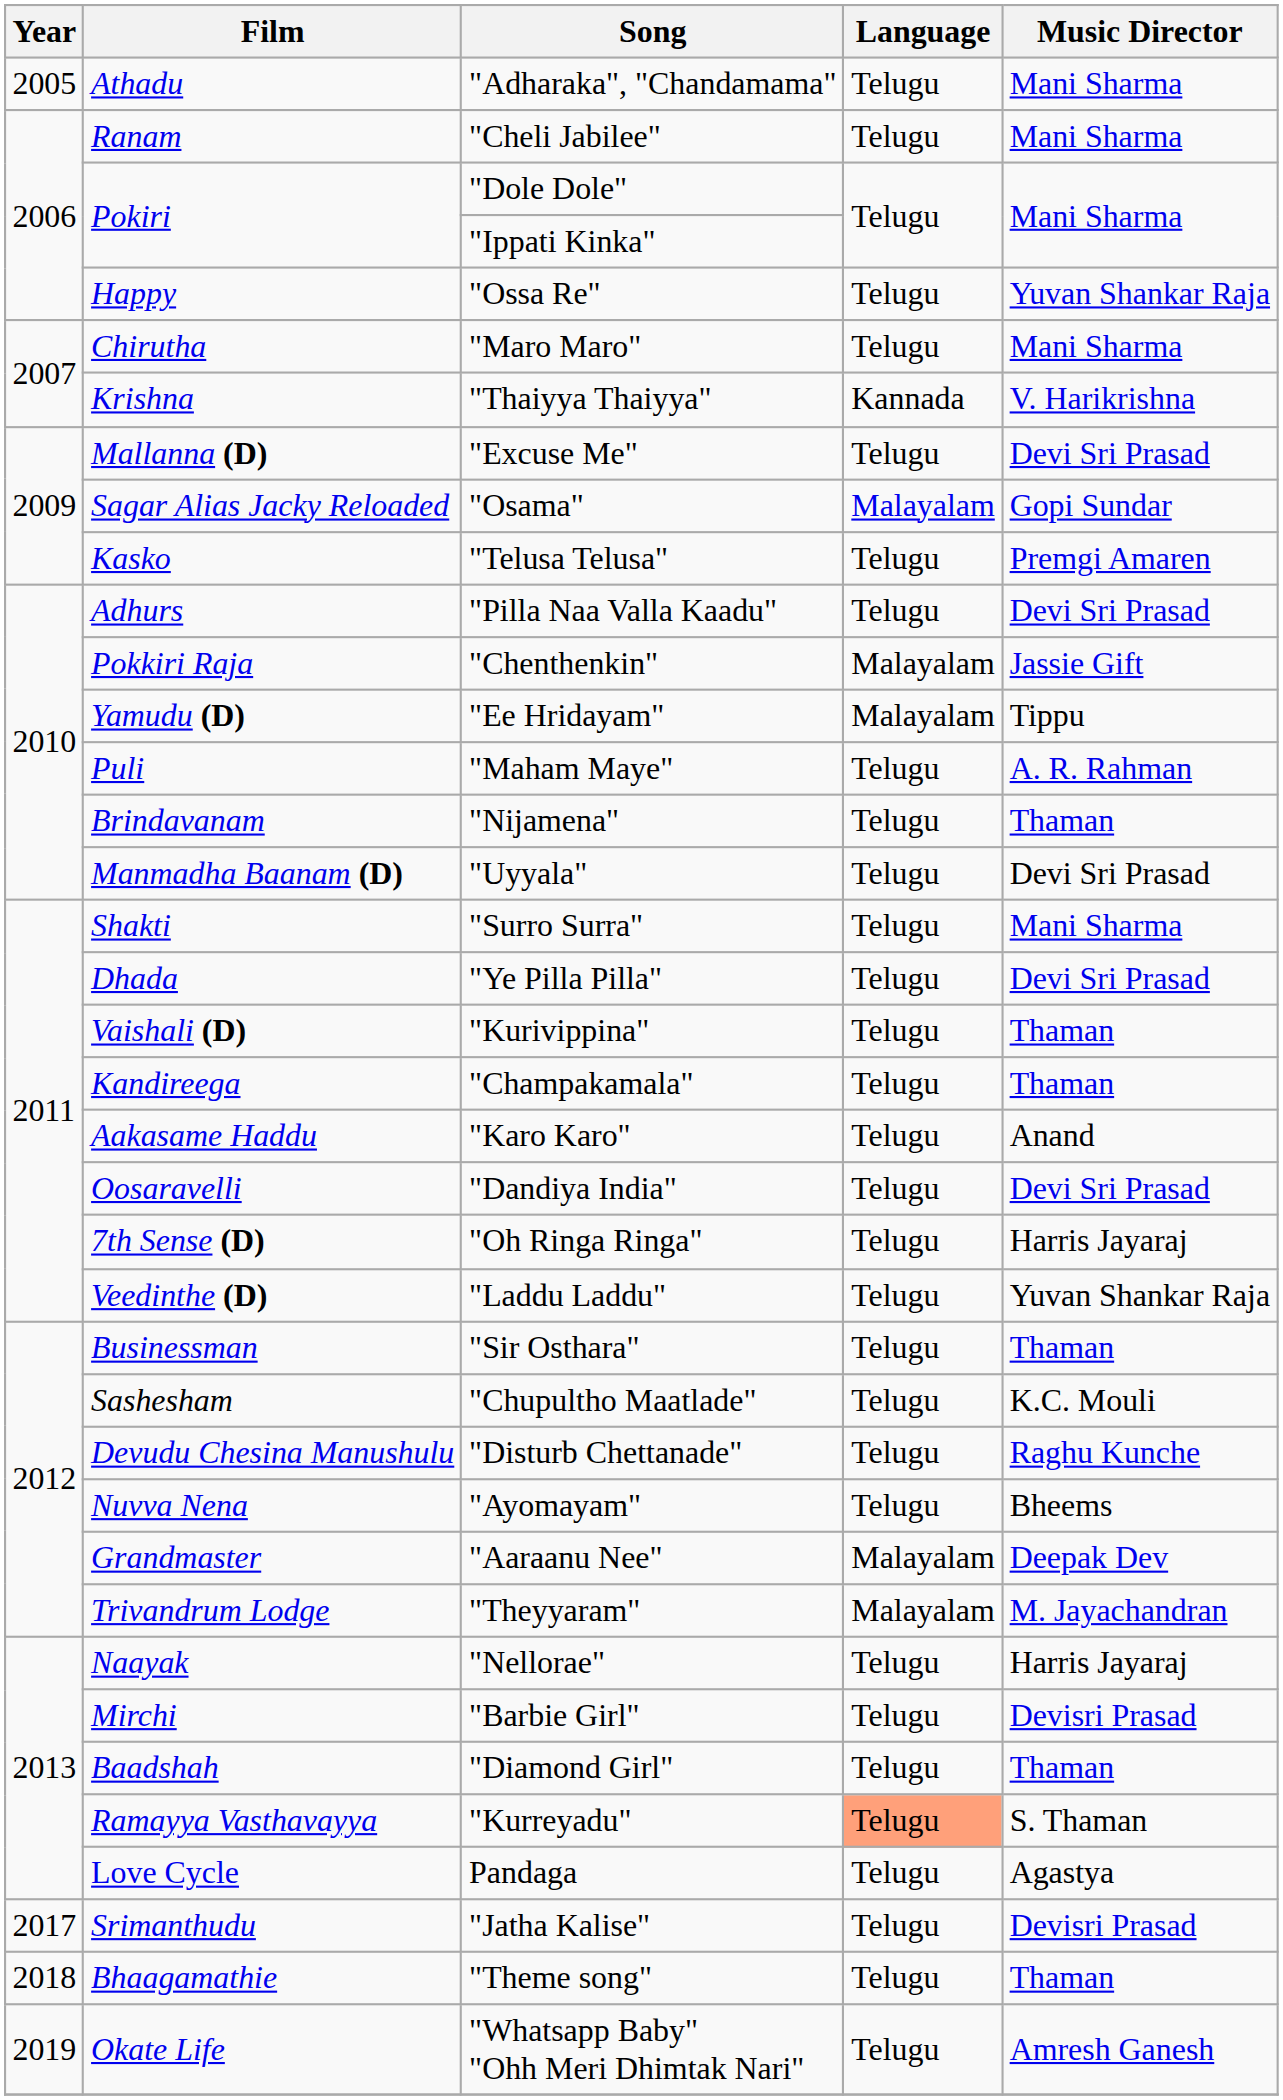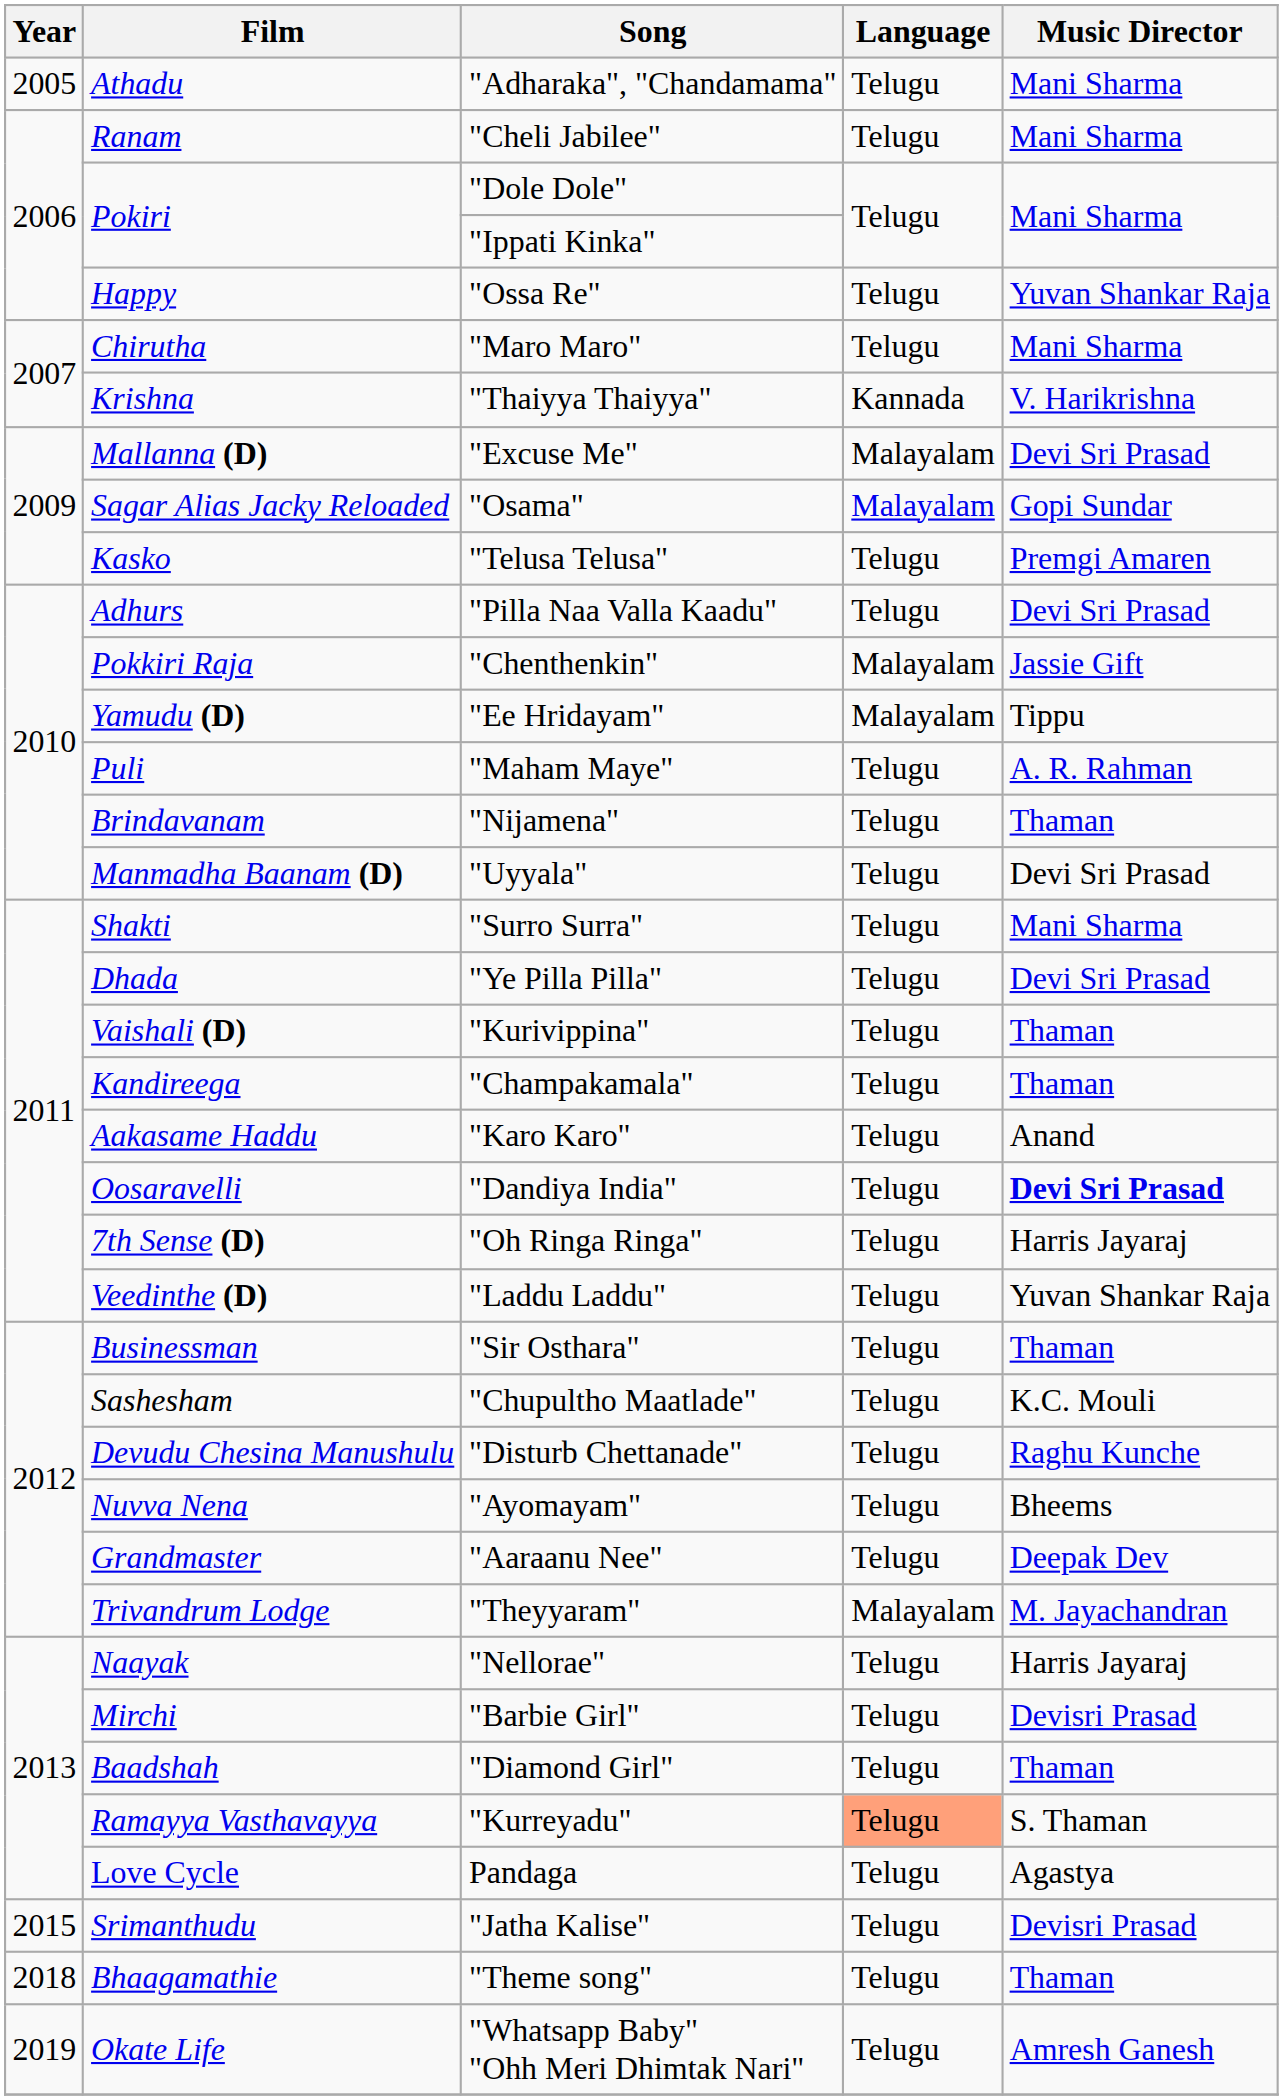"Excuse Me" | Language: Telugu -> Malayalam
"Dandiya India" | Music Director: normal -> bold
"Aaraanu Nee" | Language: Malayalam -> Telugu
"Jatha Kalise" | Year: 2017 -> 2015
